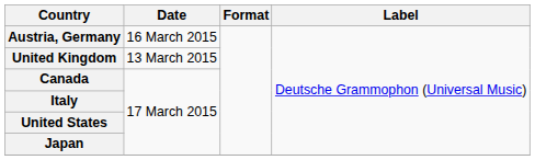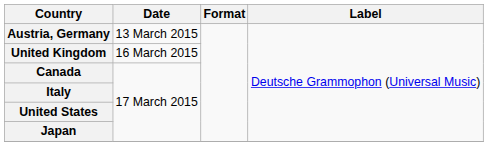Austria, Germany | Date: 16 March 2015 -> 13 March 2015
United Kingdom | Date: 13 March 2015 -> 16 March 2015
